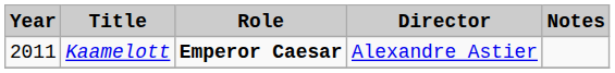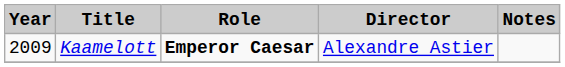Kaamelott | Year: 2011 -> 2009
